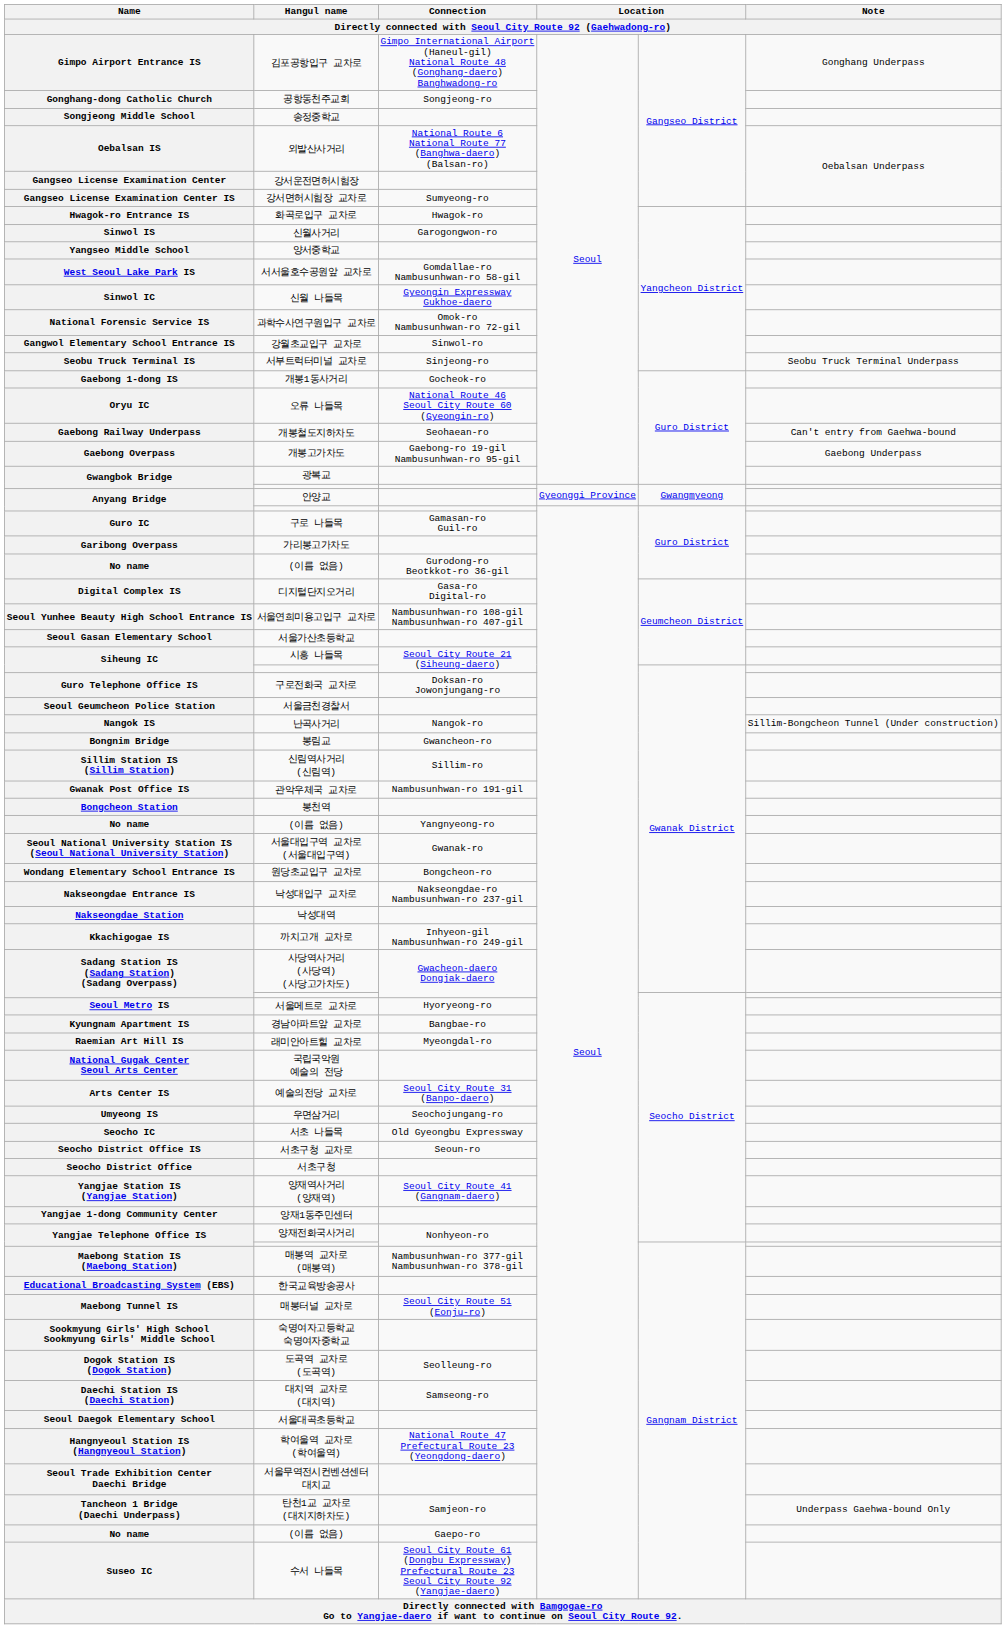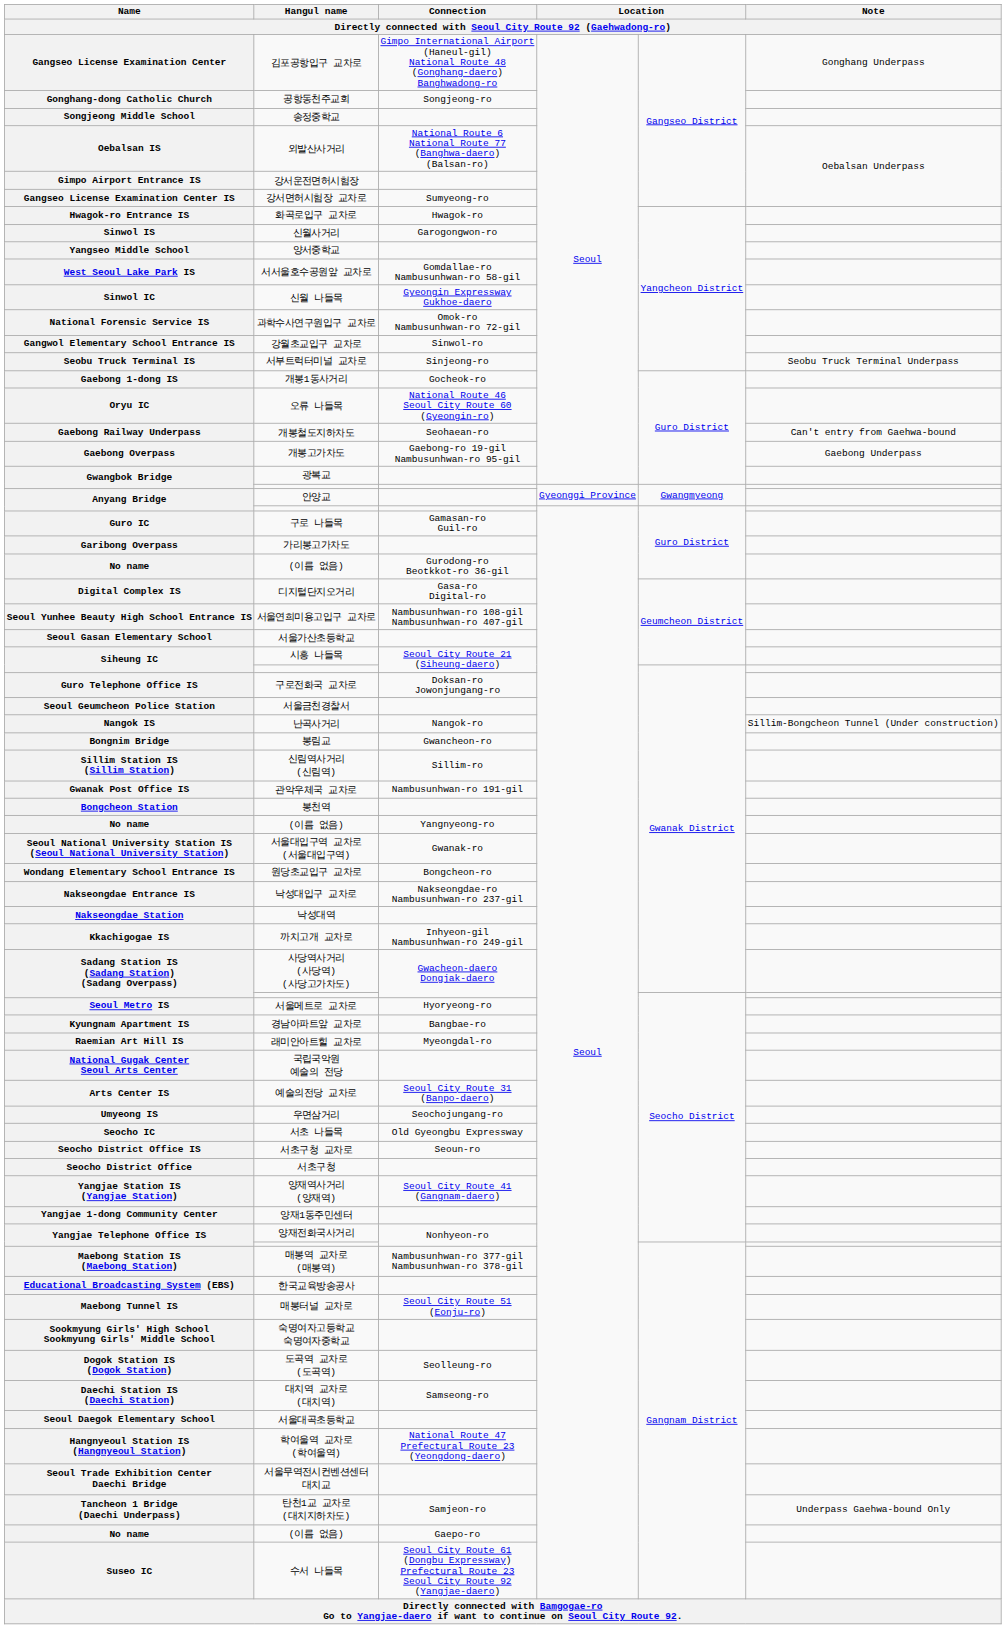김포공항입구 교차로 | Name: Gimpo Airport Entrance IS -> Gangseo License Examination Center
강서운전면허시험장 | Name: Gangseo License Examination Center -> Gimpo Airport Entrance IS
